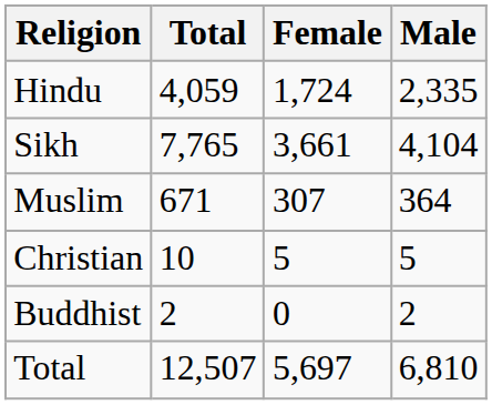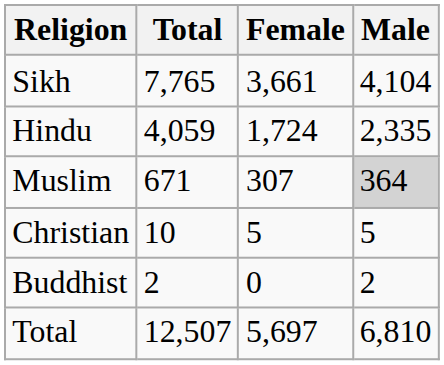rows swapped: Sikh <-> Hindu
Muslim | Male: no background -> lightgrey background
